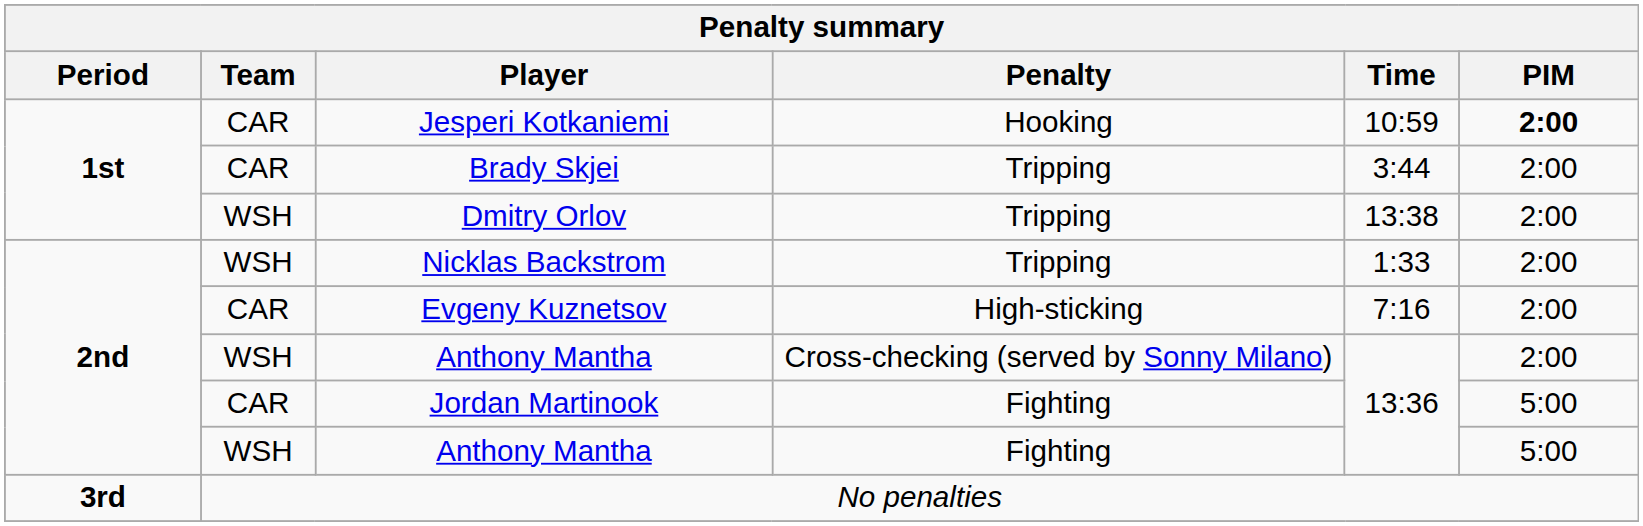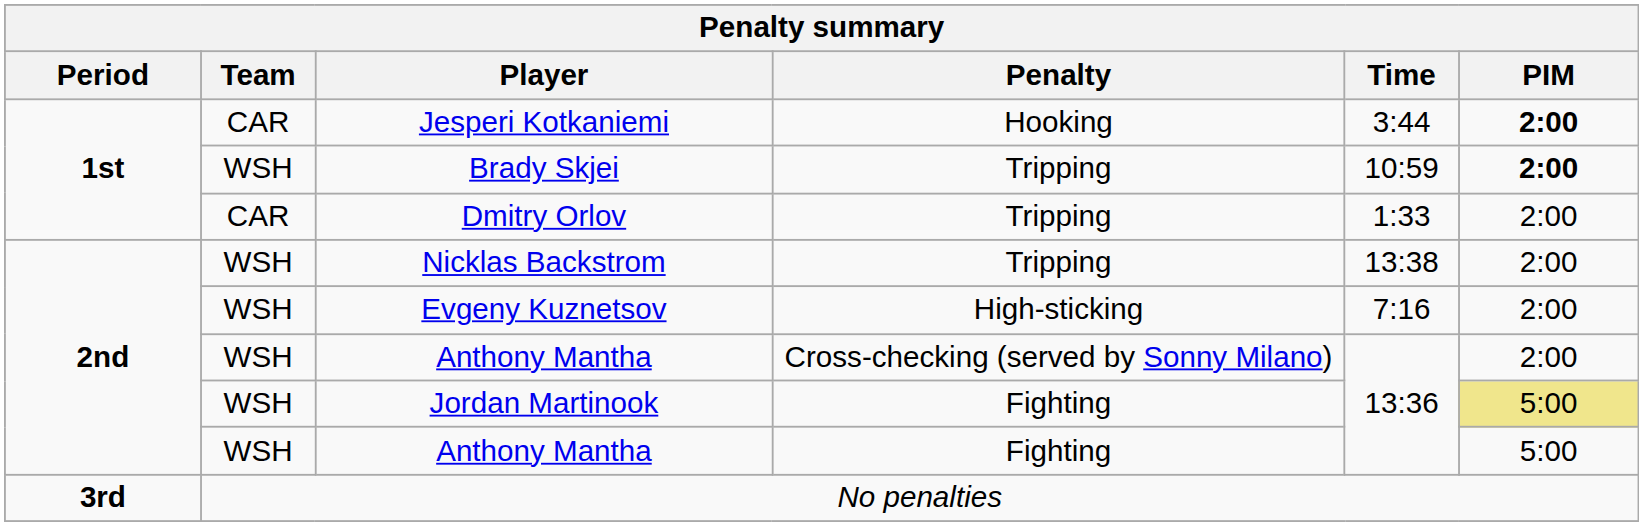Jesperi Kotkaniemi | Time: 10:59 -> 3:44
Brady Skjei | Team: CAR -> WSH
Brady Skjei | Time: 3:44 -> 10:59
Brady Skjei | PIM: normal -> bold
Dmitry Orlov | Team: WSH -> CAR
Dmitry Orlov | Time: 13:38 -> 1:33
Nicklas Backstrom | Time: 1:33 -> 13:38
Evgeny Kuznetsov | Team: CAR -> WSH
Jordan Martinook | Team: CAR -> WSH
Jordan Martinook | PIM: no background -> khaki background
